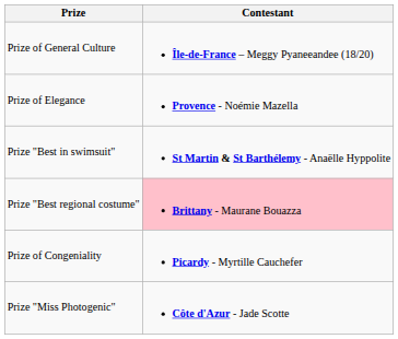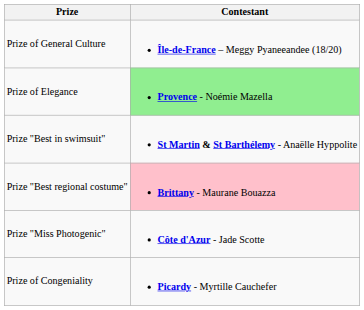Prize of Elegance | Contestant: no background -> lightgreen background
rows swapped: Prize of Congeniality <-> Prize "Miss Photogenic"
